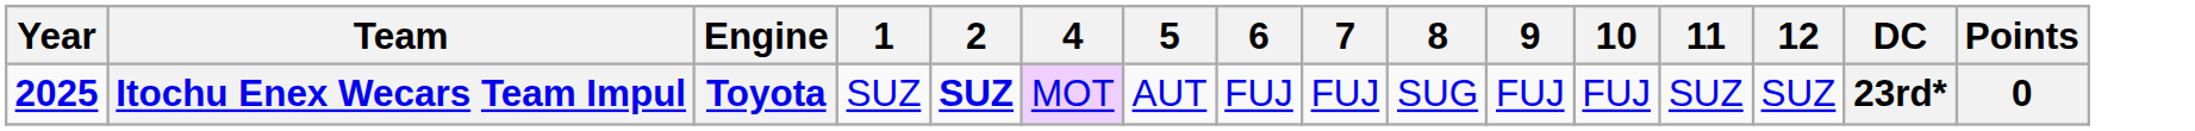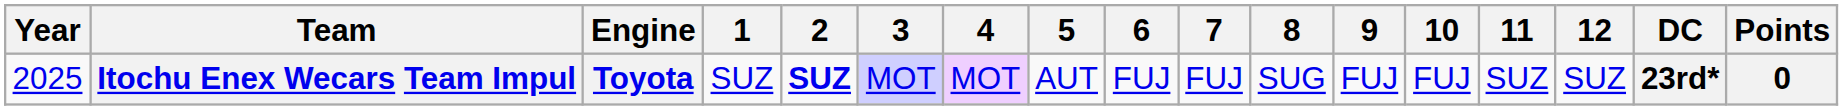+ column: 3 | MOT
Itochu Enex Wecars Team Impul | Year: bold -> normal
